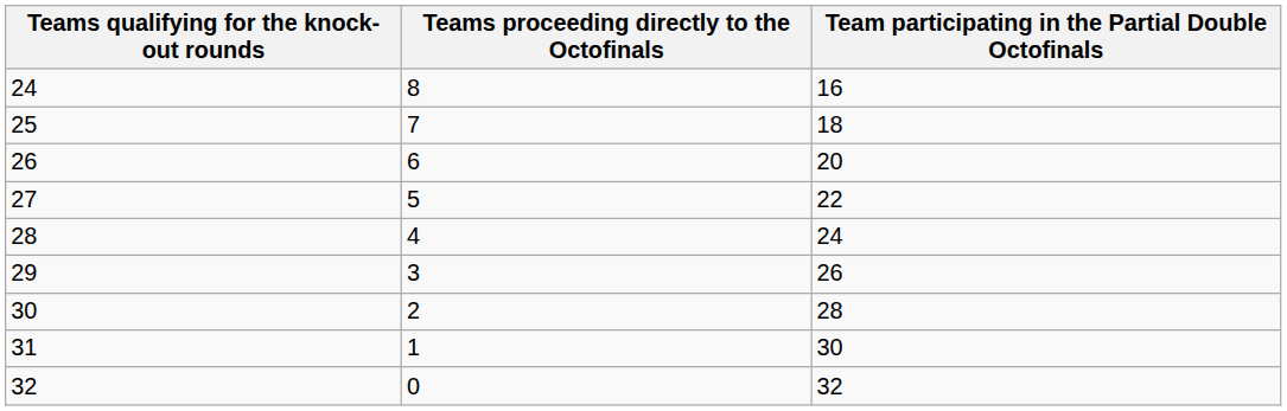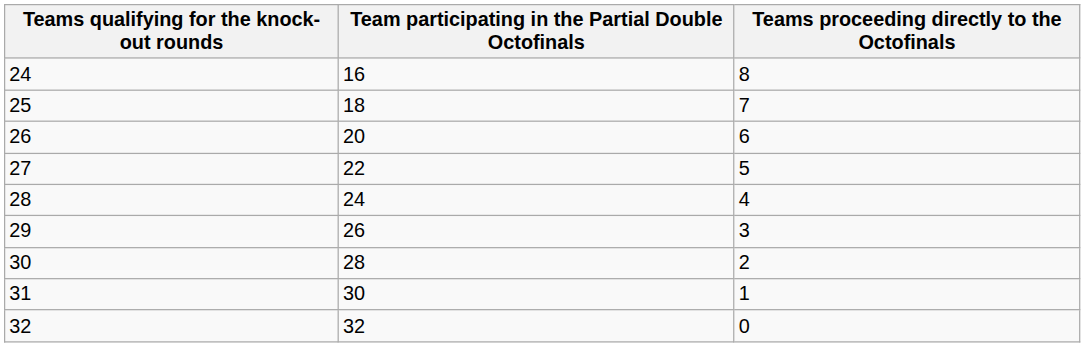columns swapped: Teams proceeding directly to the Octofinals <-> Team participating in the Partial Double Octofinals
